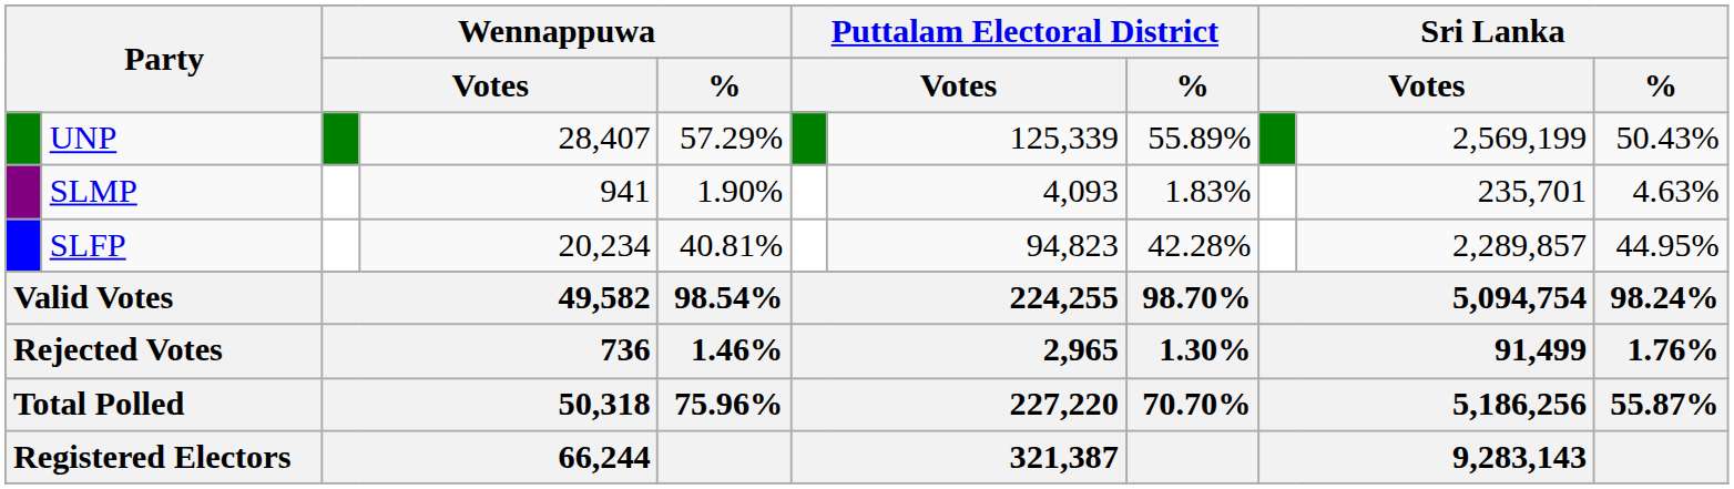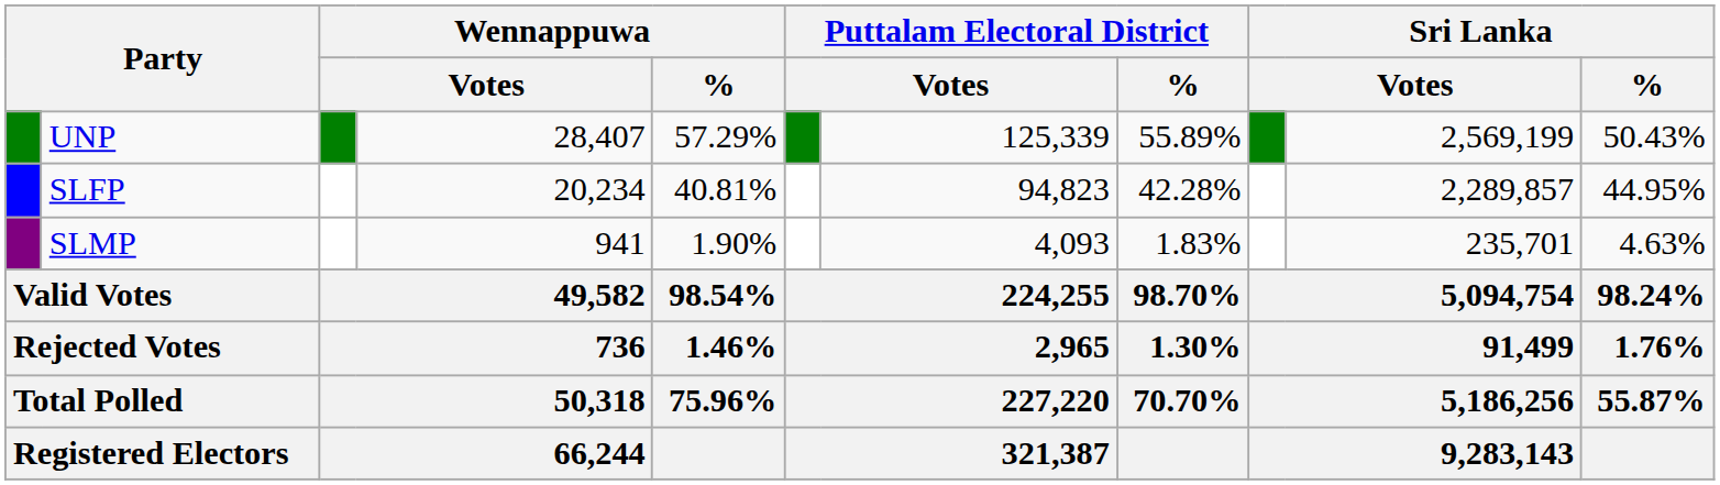rows swapped: SLFP <-> SLMP
